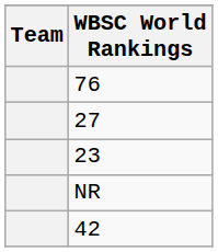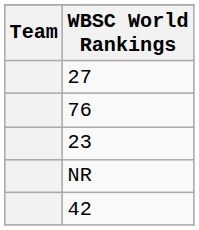rows swapped: 27 <-> 76
